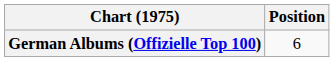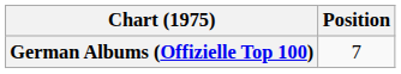German Albums (Offizielle Top 100) | Position: 6 -> 7
